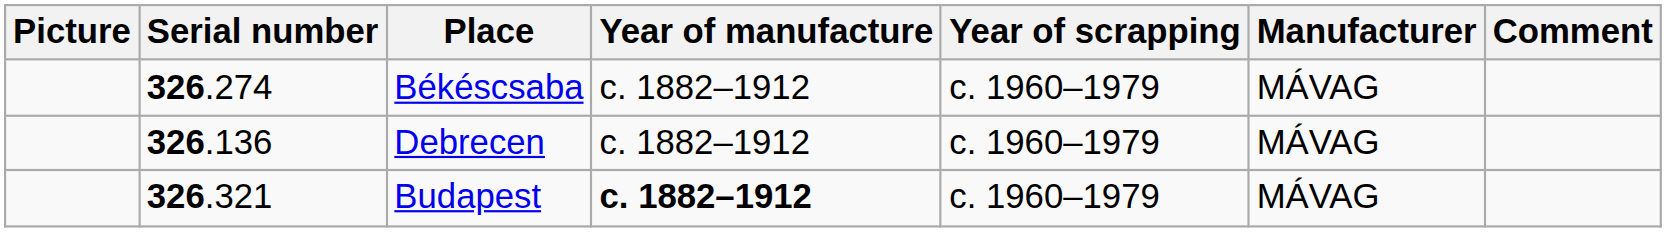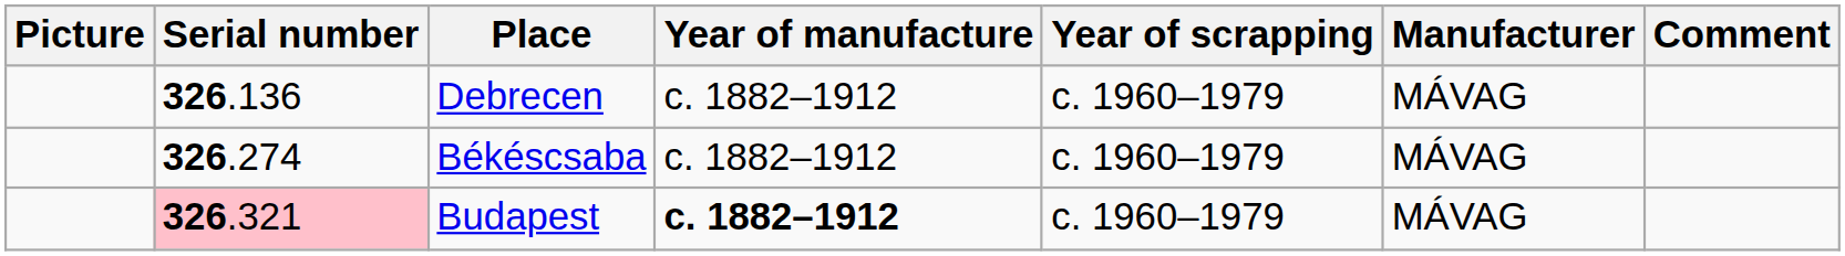rows swapped: Debrecen <-> Békéscsaba
Budapest | Serial number: no background -> pink background
